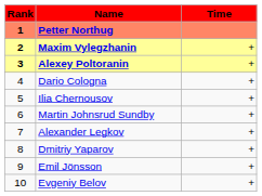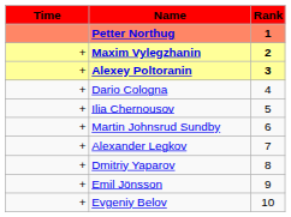columns swapped: Rank <-> Time
